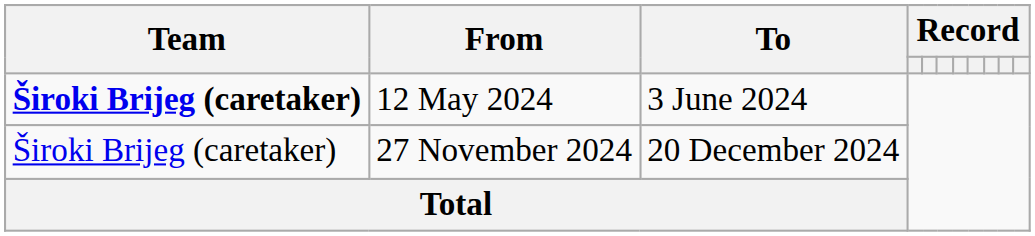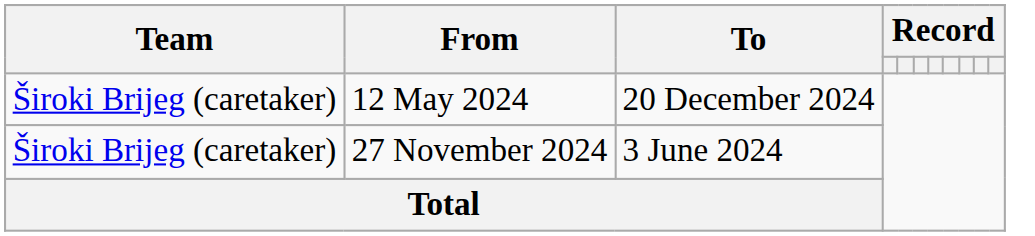12 May 2024 | Team: bold -> normal
12 May 2024 | To: 3 June 2024 -> 20 December 2024
27 November 2024 | To: 20 December 2024 -> 3 June 2024
